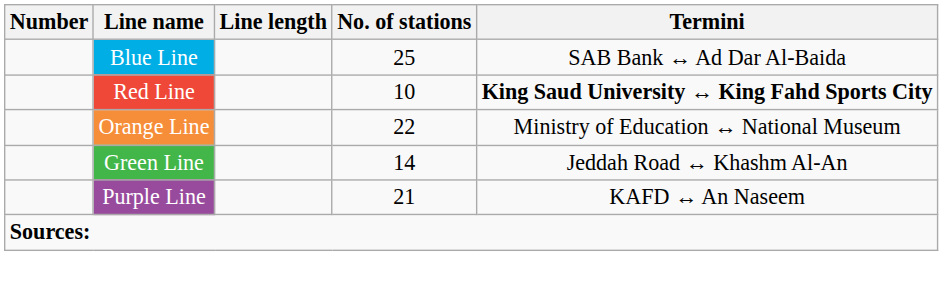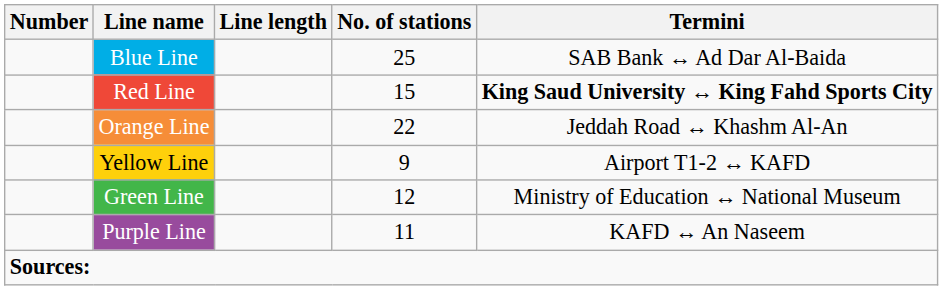Red Line | No. of stations: 10 -> 15
Orange Line | Termini: Ministry of Education ↔ National Museum -> Jeddah Road ↔ Khashm Al-An
+ row: Yellow Line | 9 | Airport T1-2 ↔ KAFD
Green Line | No. of stations: 14 -> 12
Green Line | Termini: Jeddah Road ↔ Khashm Al-An -> Ministry of Education ↔ National Museum
Purple Line | No. of stations: 21 -> 11
